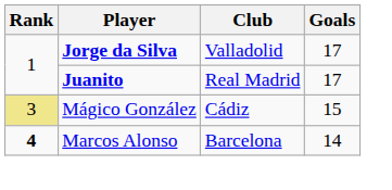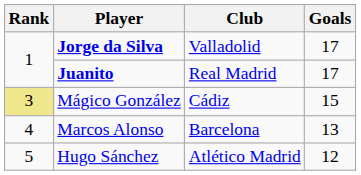Marcos Alonso | Rank: bold -> normal
Marcos Alonso | Goals: 14 -> 13
+ row: 5 | Hugo Sánchez | Atlético Madrid | 12
